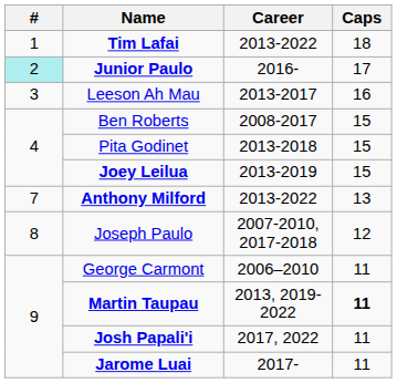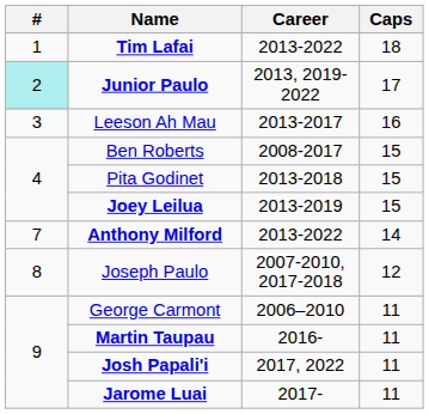Junior Paulo | Career: 2016- -> 2013, 2019-2022
Anthony Milford | Caps: 13 -> 14
Martin Taupau | Career: 2013, 2019-2022 -> 2016-
Martin Taupau | Caps: bold -> normal
